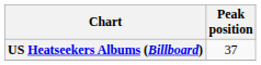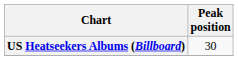US Heatseekers Albums (Billboard) | Peak position: 37 -> 30
